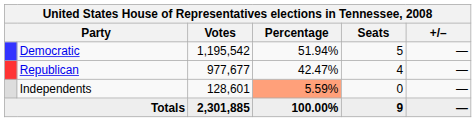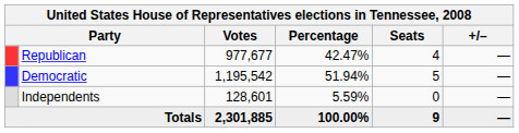rows swapped: Democratic <-> Republican
Independents | Percentage: lightsalmon background -> no background
